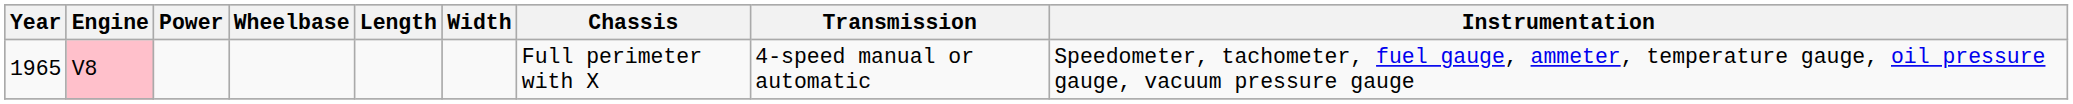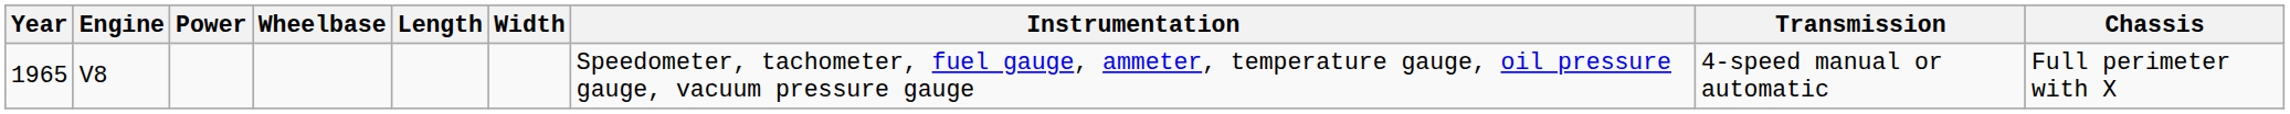columns swapped: Chassis <-> Instrumentation
1965 | Engine: pink background -> no background
